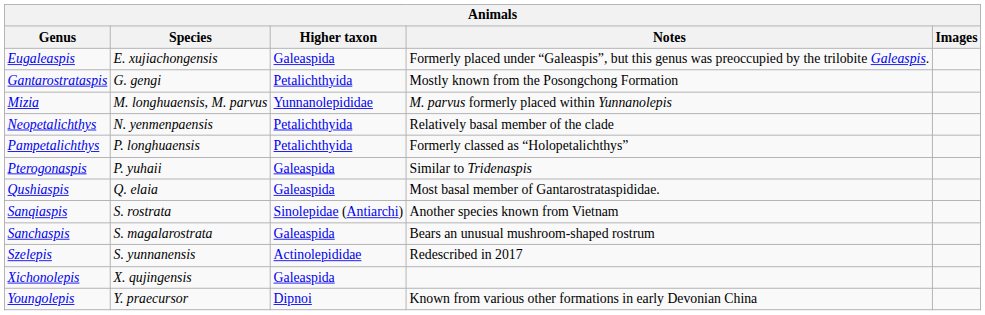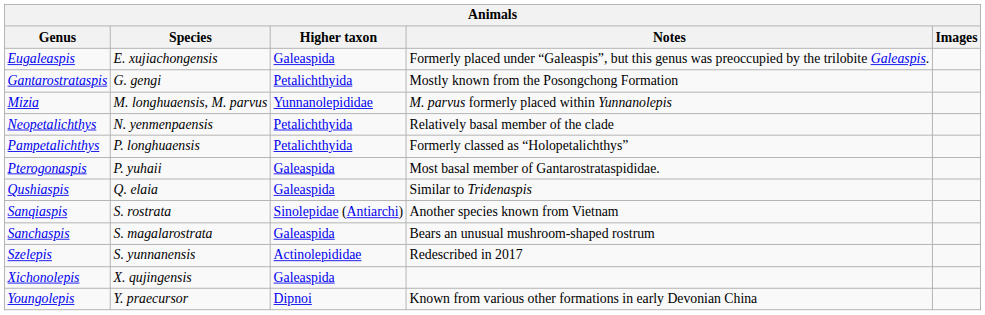Pterogonaspis | Notes: Similar to Tridenaspis -> Most basal member of Gantarostrataspididae.
Qushiaspis | Notes: Most basal member of Gantarostrataspididae. -> Similar to Tridenaspis
